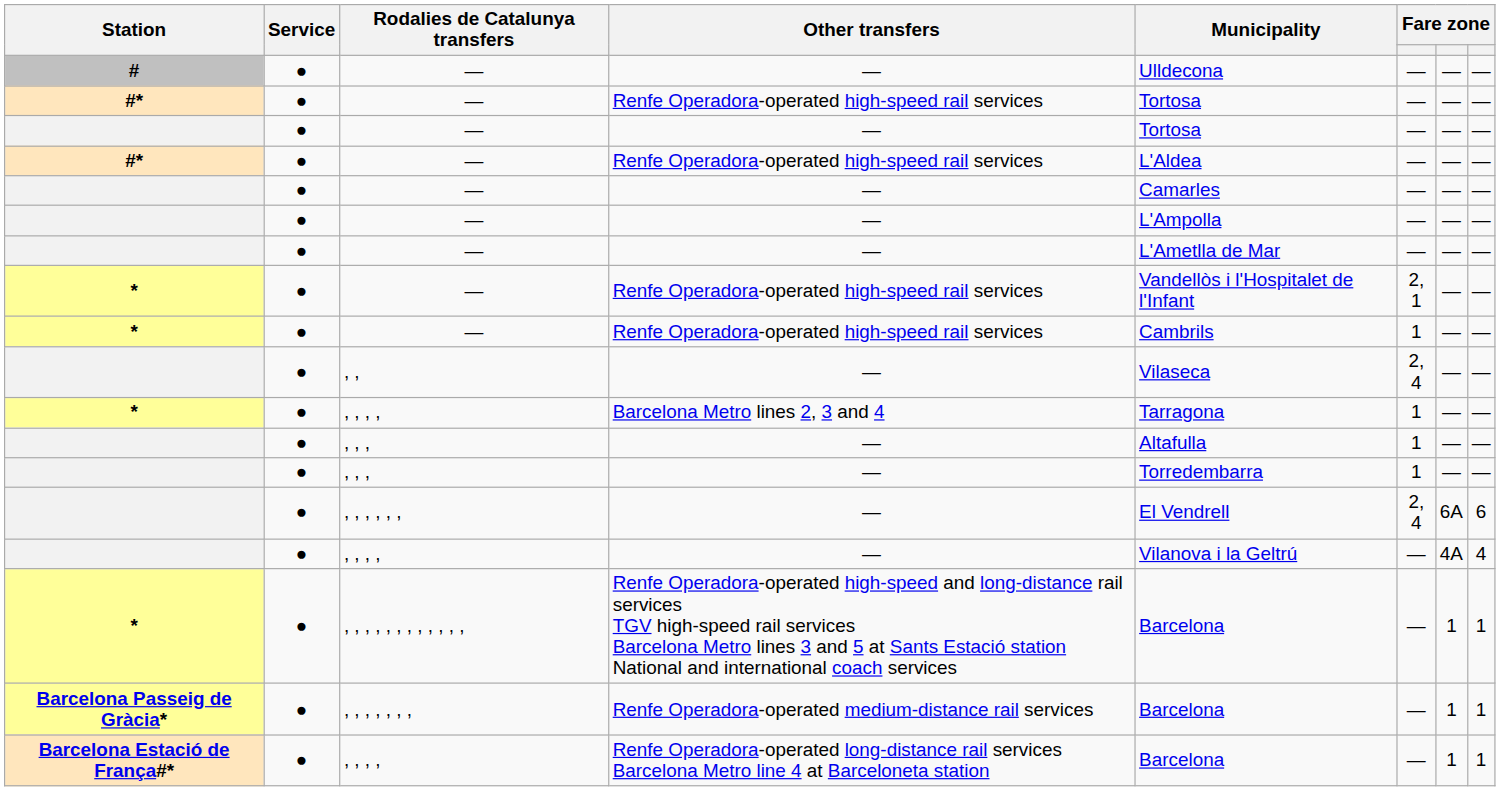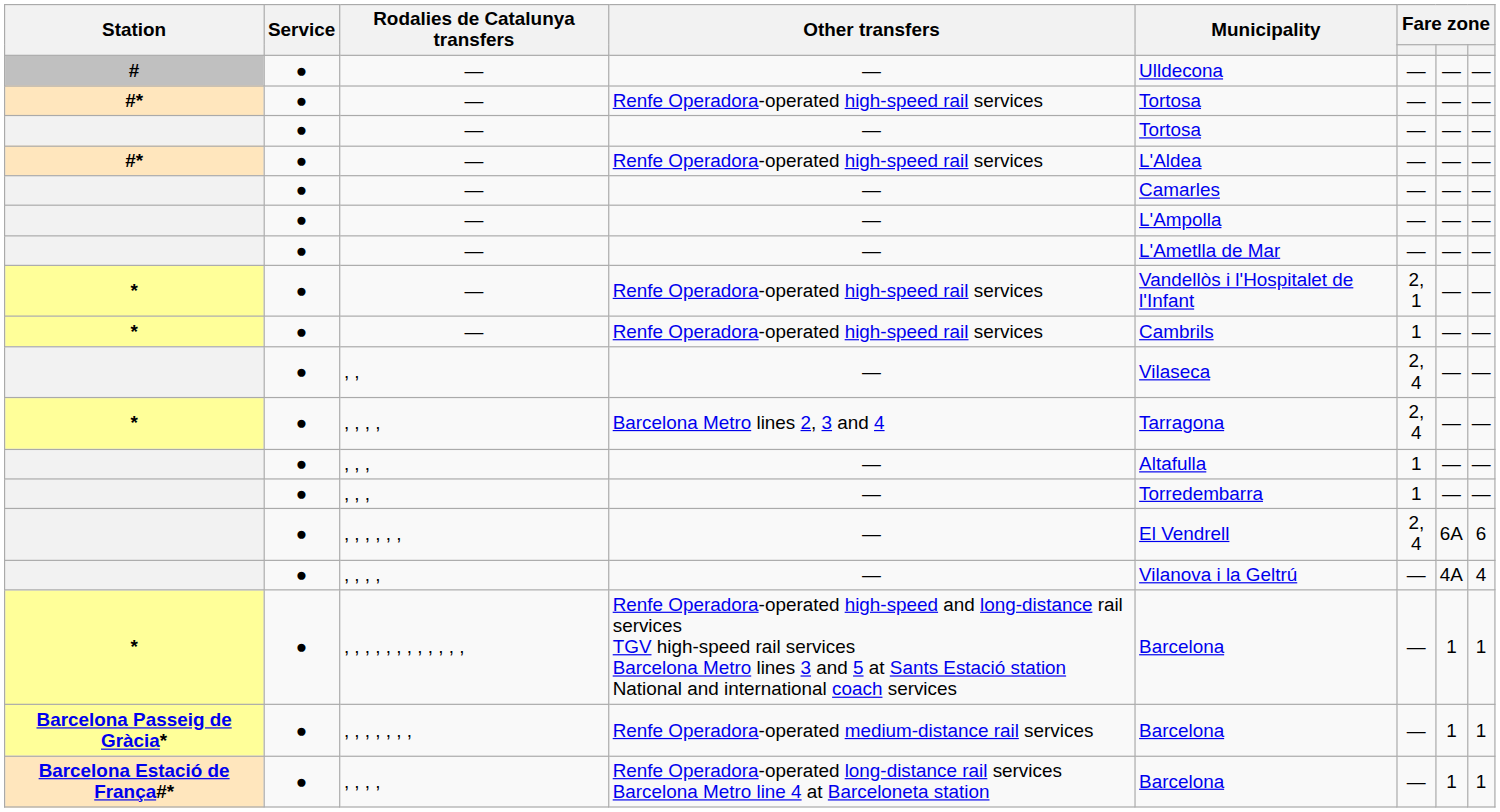* / , , , , | column 6: 1 -> 2, 4
